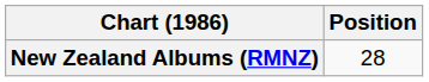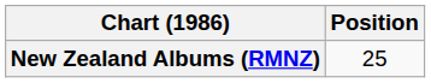New Zealand Albums (RMNZ) | Position: 28 -> 25
